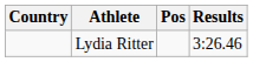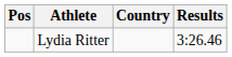columns swapped: Pos <-> Country
